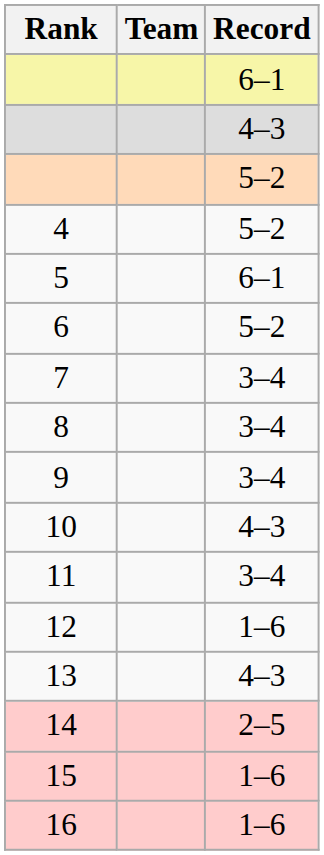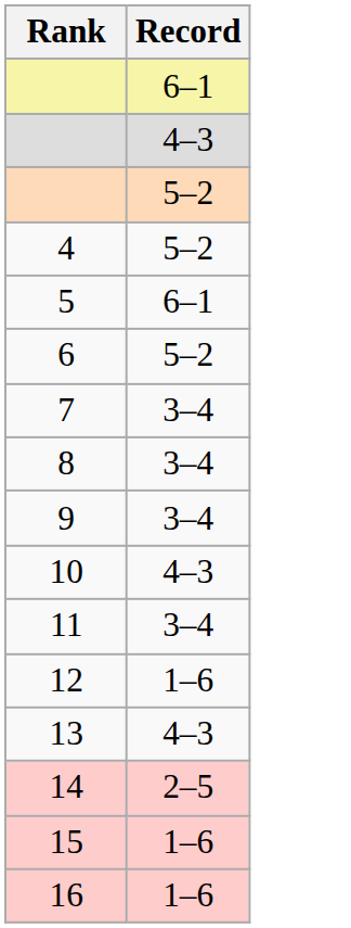- column: Team
